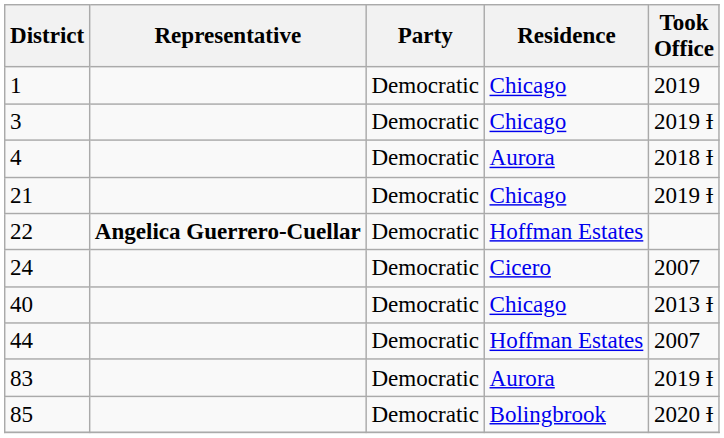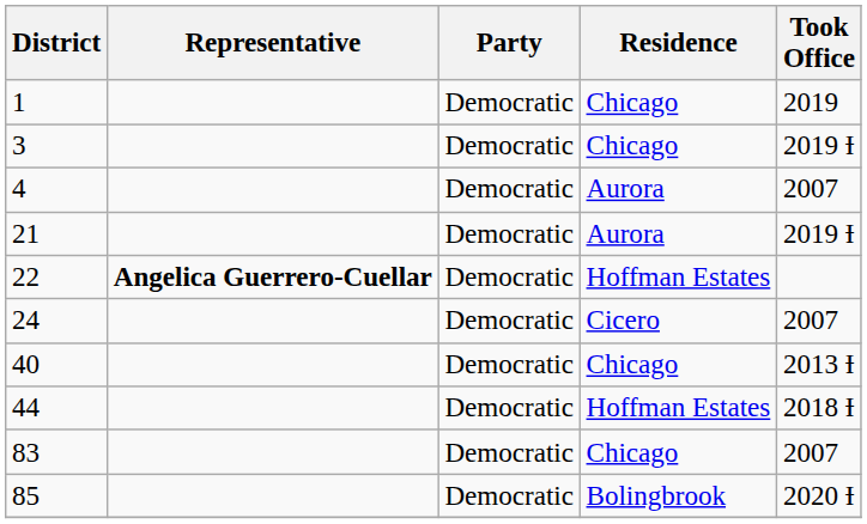4 | Took Office: 2018 Ɨ -> 2007
21 | Residence: Chicago -> Aurora
44 | Took Office: 2007 -> 2018 Ɨ
83 | Residence: Aurora -> Chicago
83 | Took Office: 2019 Ɨ -> 2007
